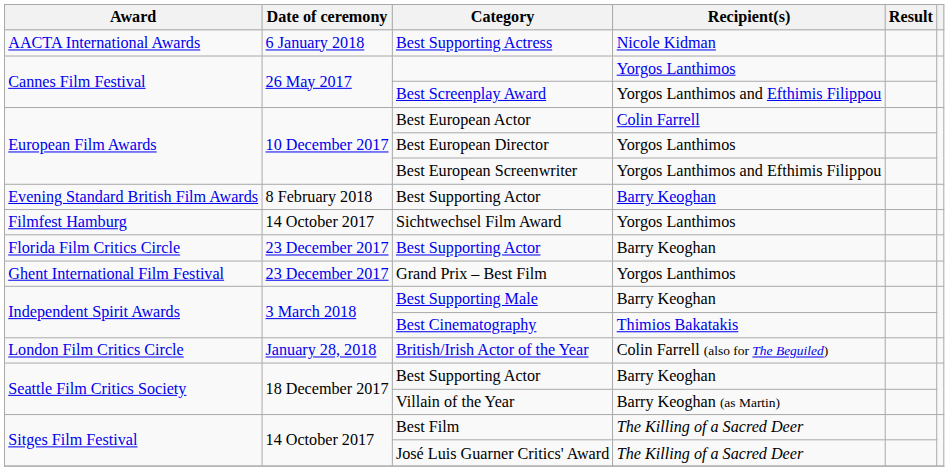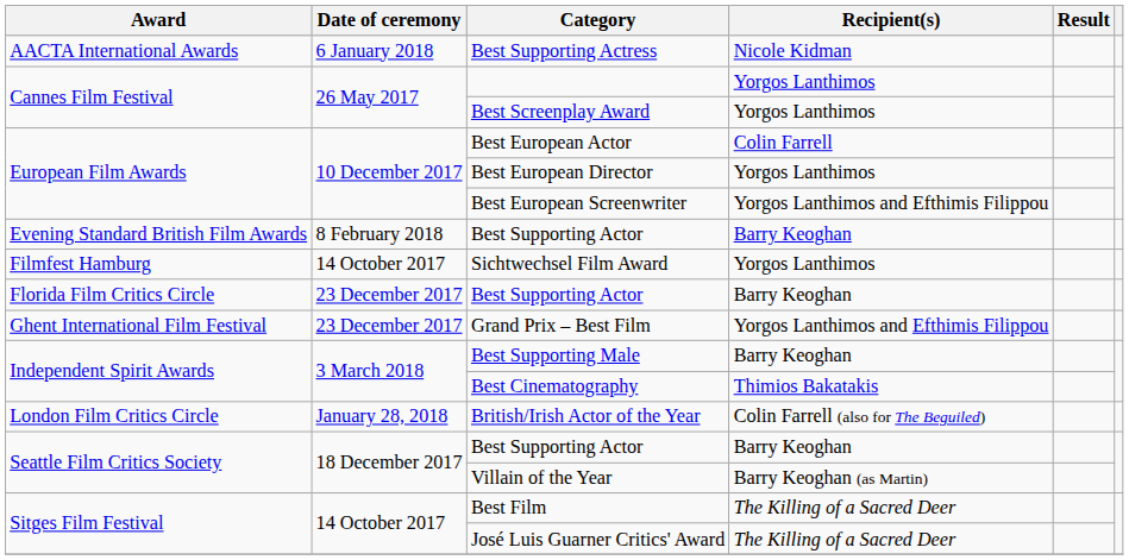Best Screenplay Award | Recipient(s): Yorgos Lanthimos and Efthimis Filippou -> Yorgos Lanthimos
Grand Prix – Best Film | Recipient(s): Yorgos Lanthimos -> Yorgos Lanthimos and Efthimis Filippou
